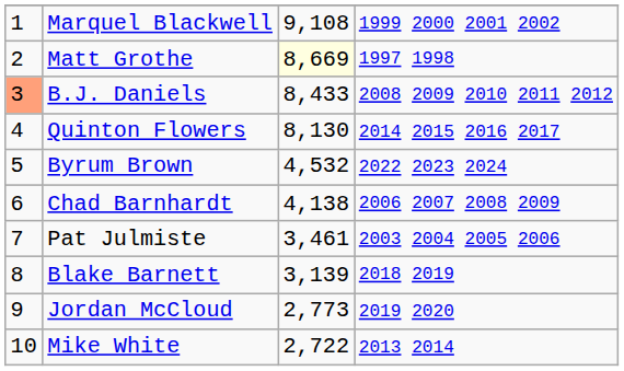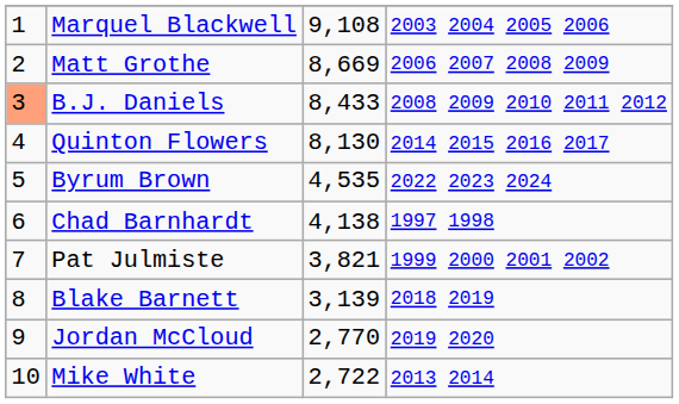Marquel Blackwell | column 4: 1999 2000 2001 2002 -> 2003 2004 2005 2006
Matt Grothe | column 3: lightyellow background -> no background
Matt Grothe | column 4: 1997 1998 -> 2006 2007 2008 2009
Byrum Brown | column 3: 4,532 -> 4,535
Chad Barnhardt | column 4: 2006 2007 2008 2009 -> 1997 1998
Pat Julmiste | column 3: 3,461 -> 3,821
Pat Julmiste | column 4: 2003 2004 2005 2006 -> 1999 2000 2001 2002
Jordan McCloud | column 3: 2,773 -> 2,770
